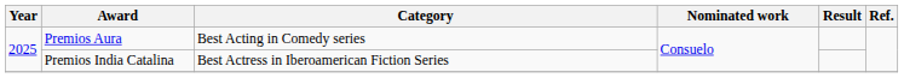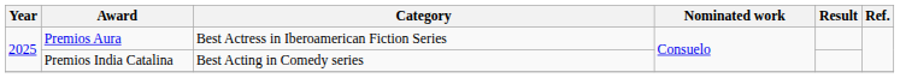Premios Aura | Category: Best Acting in Comedy series -> Best Actress in Iberoamerican Fiction Series
Premios India Catalina | Category: Best Actress in Iberoamerican Fiction Series -> Best Acting in Comedy series
